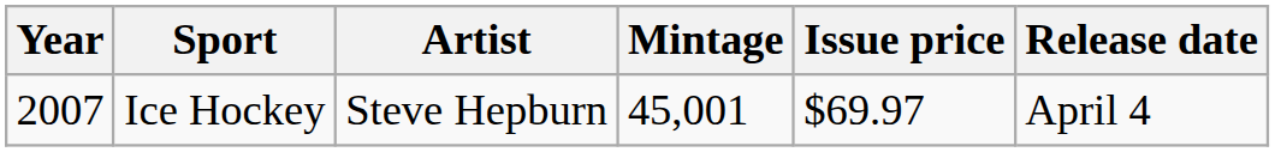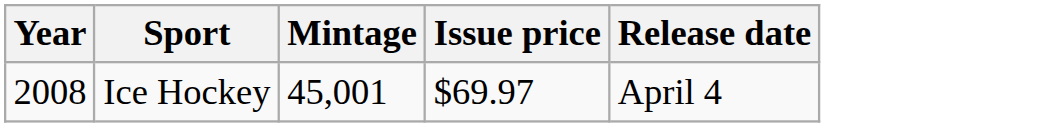- column: Artist | Steve Hepburn
Ice Hockey | Year: 2007 -> 2008
